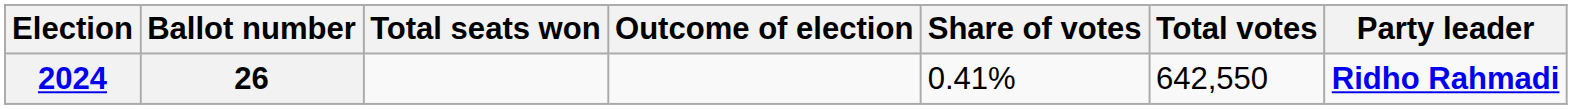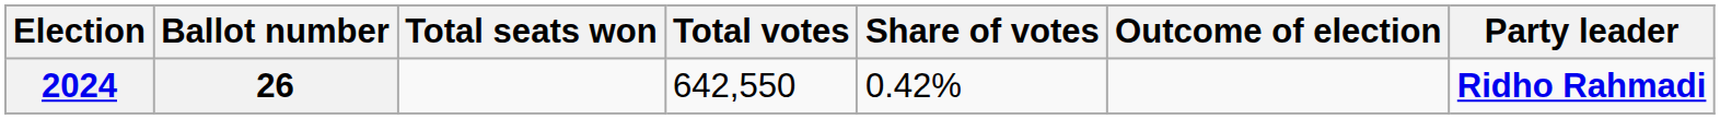columns swapped: Total votes <-> Outcome of election
2024 | Share of votes: 0.41% -> 0.42%
